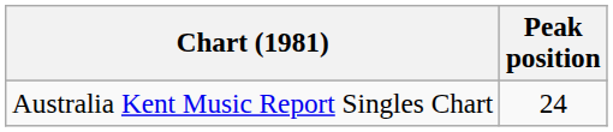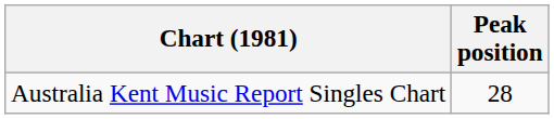Australia Kent Music Report Singles Chart | Peak position: 24 -> 28
